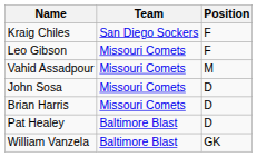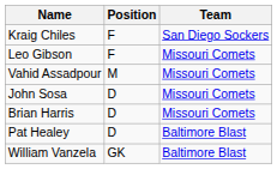columns swapped: Position <-> Team
